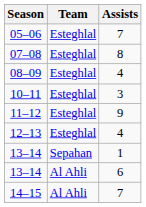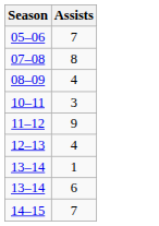- column: Team | Esteghlal | Esteghlal | Esteghlal | Esteghlal | Esteghlal | Esteghlal | Sepahan | Al Ahli | Al Ahli
